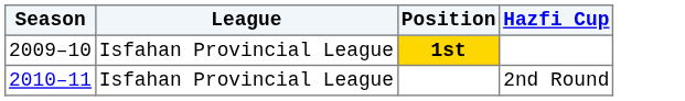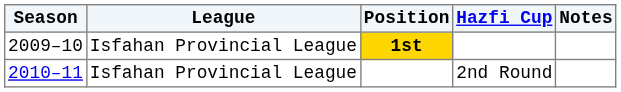+ column: Notes
